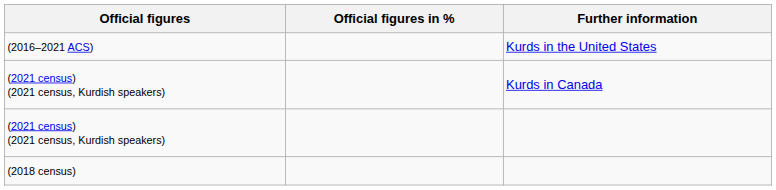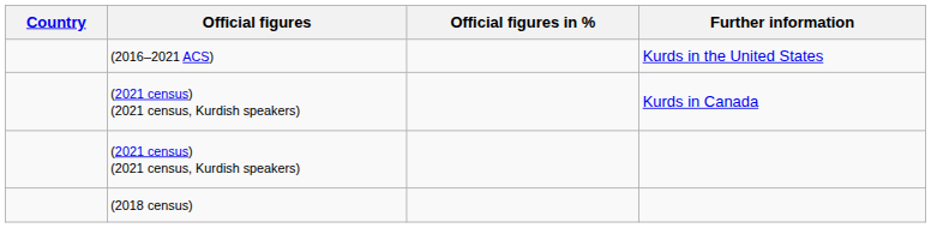+ column: Country
